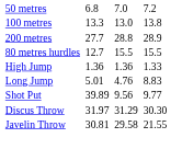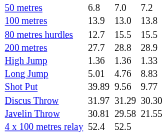100 metres | column 3: 13.3 -> 13.9
rows swapped: 200 metres <-> 80 metres hurdles
+ row: 4 x 100 metres relay | 52.4 | 52.5
